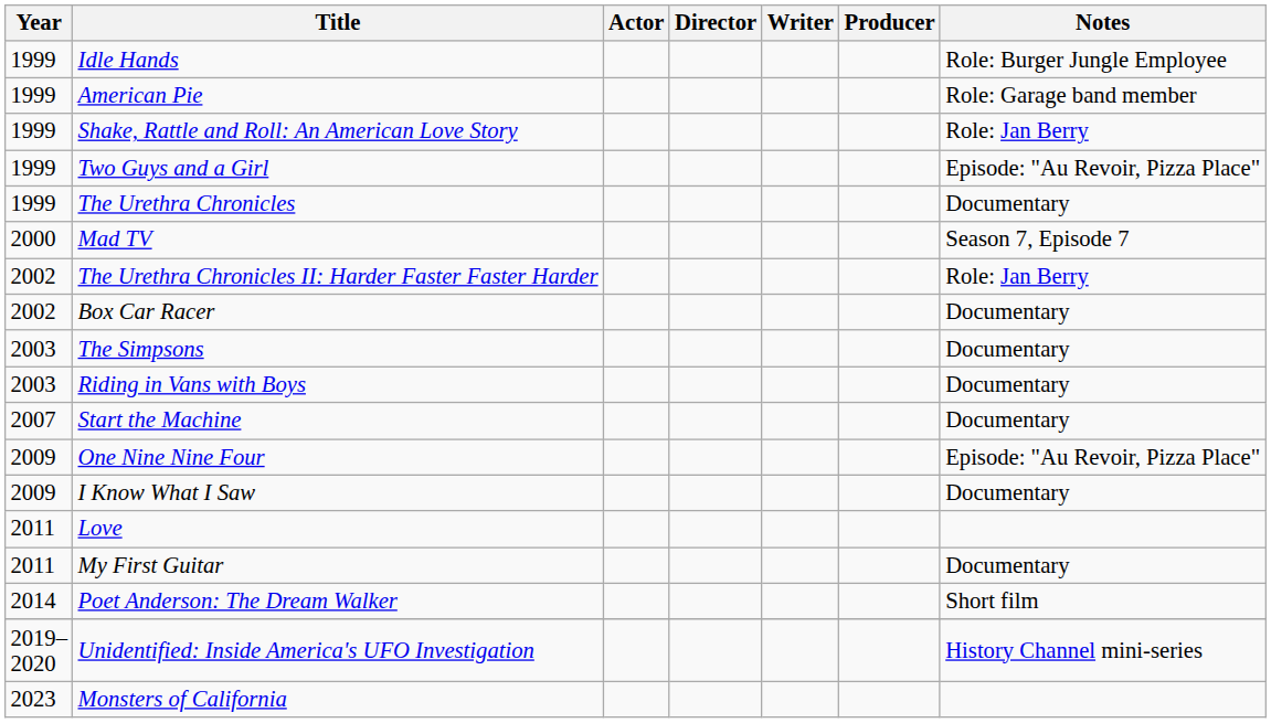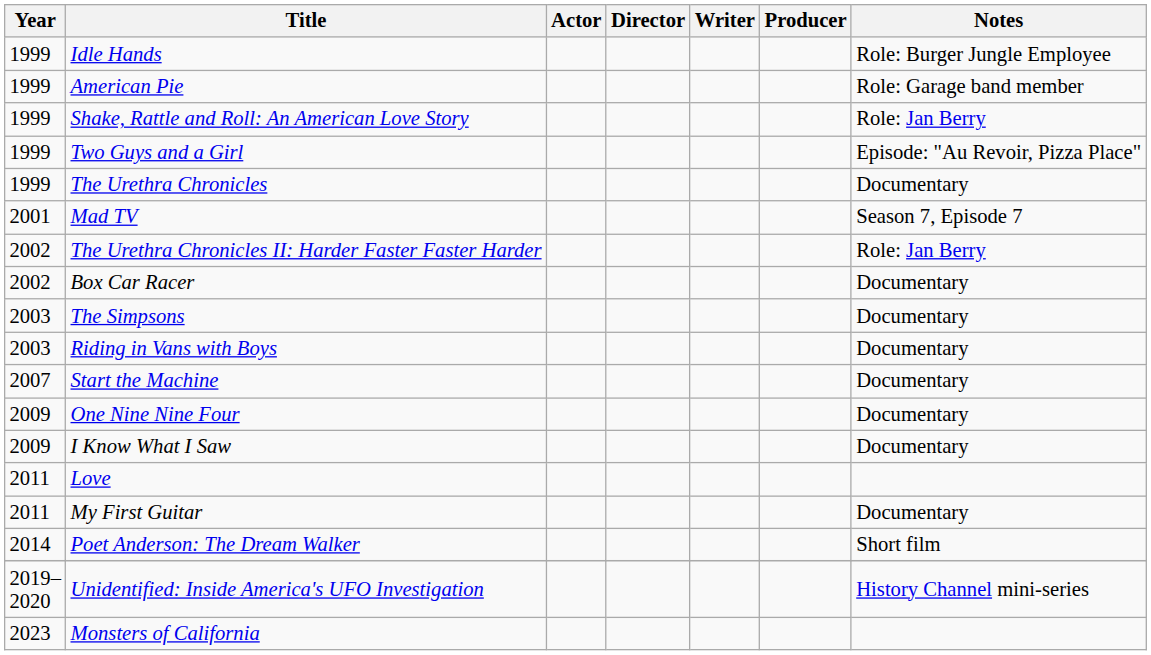Mad TV | Year: 2000 -> 2001
One Nine Nine Four | Notes: Episode: "Au Revoir, Pizza Place" -> Documentary
